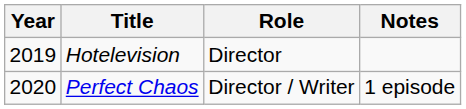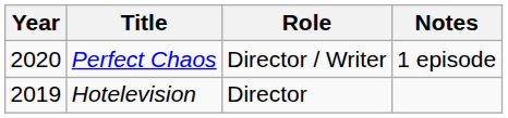rows swapped: Hotelevision <-> Perfect Chaos
